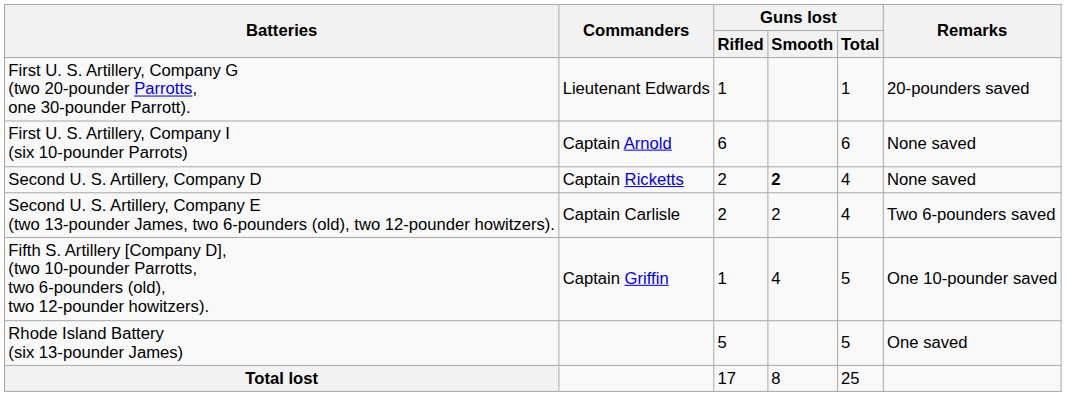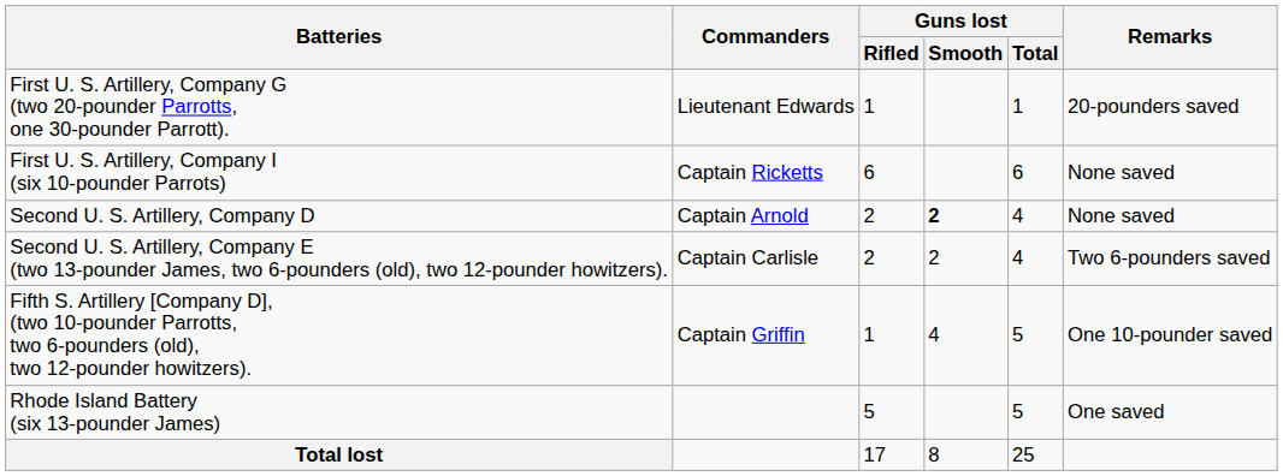First U. S. Artillery, Company I (six 10-pounder Parrots) | Commanders: Captain Arnold -> Captain Ricketts
Second U. S. Artillery, Company D | Commanders: Captain Ricketts -> Captain Arnold
